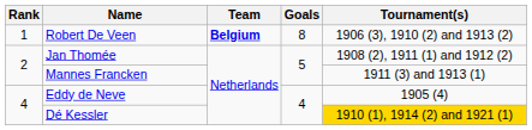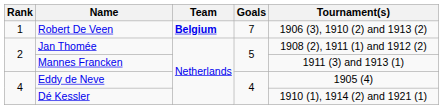Robert De Veen | Goals: 8 -> 7
Dé Kessler | Tournament(s): gold background -> no background
